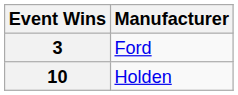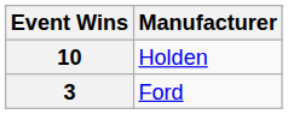rows swapped: 10 <-> 3
